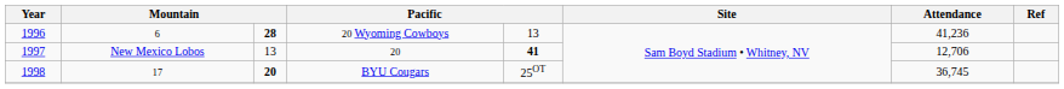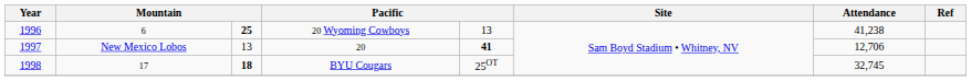20 Wyoming Cowboys | column 3: 28 -> 25
20 Wyoming Cowboys | Attendance: 41,236 -> 41,238
BYU Cougars | column 3: 20 -> 18
BYU Cougars | Attendance: 36,745 -> 32,745
